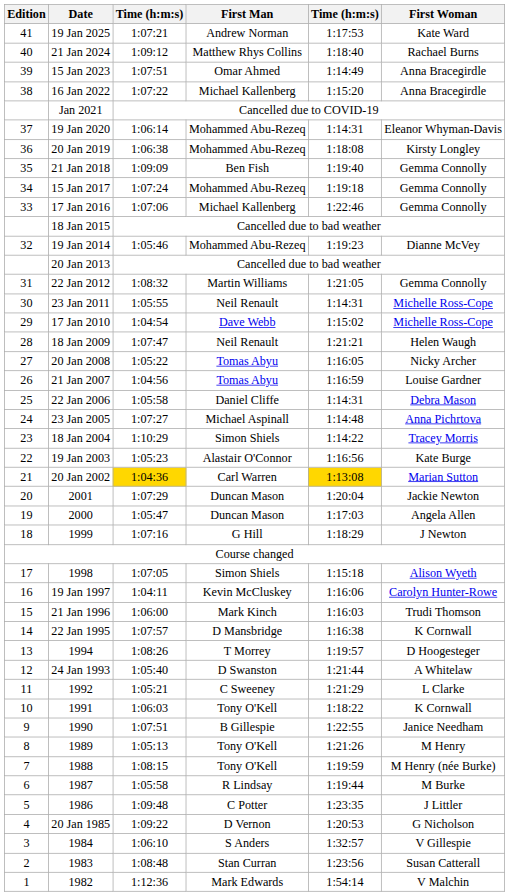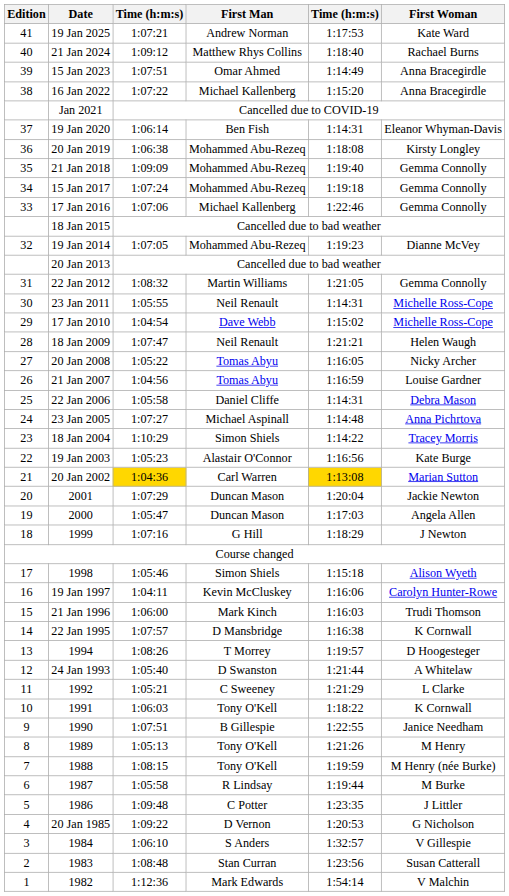19 Jan 2020 | First Man: Mohammed Abu-Rezeq -> Ben Fish
21 Jan 2018 | First Man: Ben Fish -> Mohammed Abu-Rezeq
19 Jan 2014 | column 3: 1:05:46 -> 1:07:05
1998 | column 3: 1:07:05 -> 1:05:46
